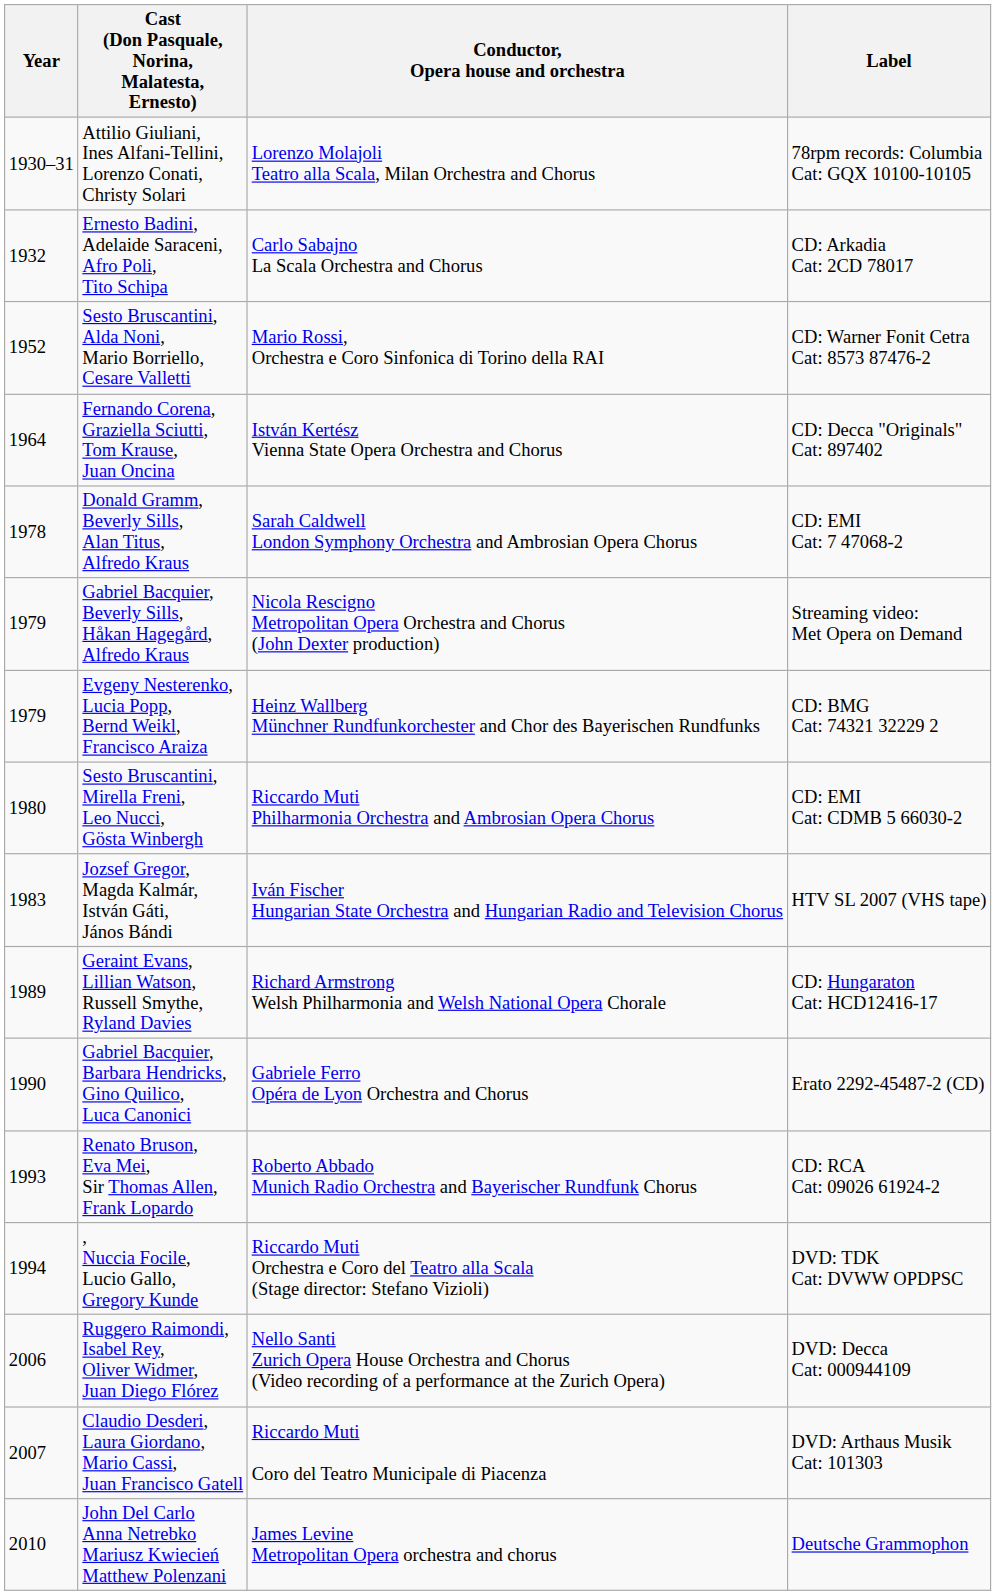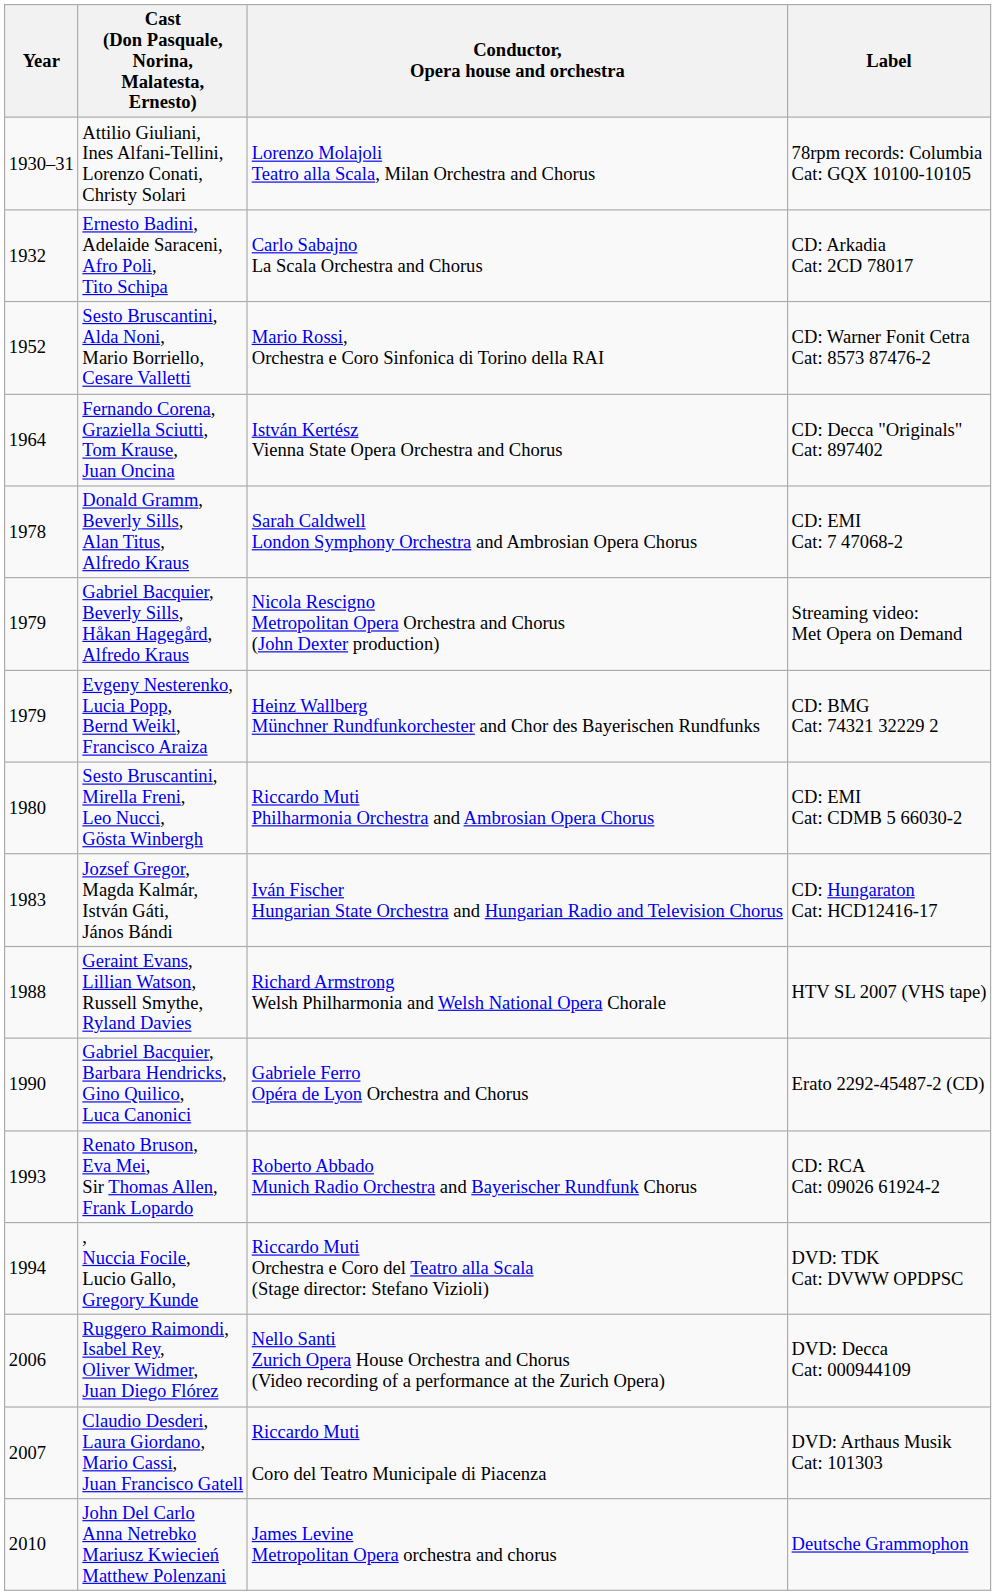Jozsef Gregor, Magda Kalmár, István Gáti, János Bándi | Label: HTV SL 2007 (VHS tape) -> CD: Hungaraton Cat: HCD12416-17
Geraint Evans, Lillian Watson, Russell Smythe, Ryland Davies | Year: 1989 -> 1988
Geraint Evans, Lillian Watson, Russell Smythe, Ryland Davies | Label: CD: Hungaraton Cat: HCD12416-17 -> HTV SL 2007 (VHS tape)
